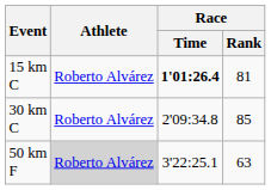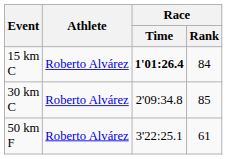15 km C | Race / Rank: 81 -> 84
50 km F | Athlete: lightgrey background -> no background
50 km F | Race / Rank: 63 -> 61
